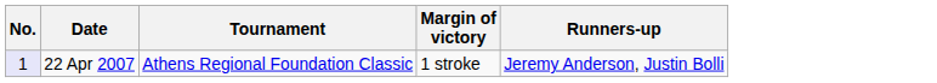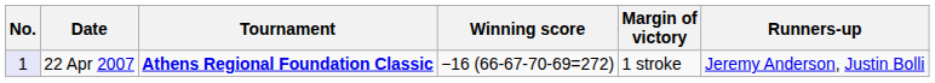+ column: Winning score | −16 (66-67-70-69=272)
22 Apr 2007 | Tournament: normal -> bold
